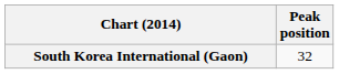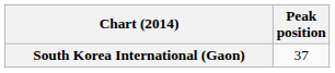South Korea International (Gaon) | Peak position: 32 -> 37
